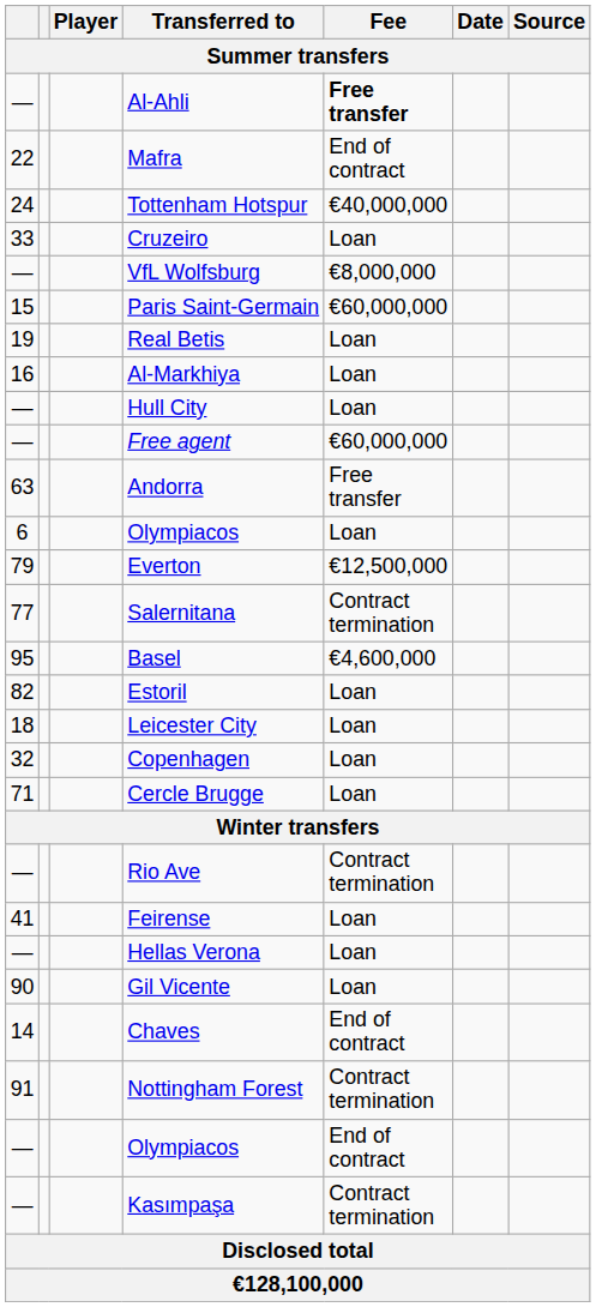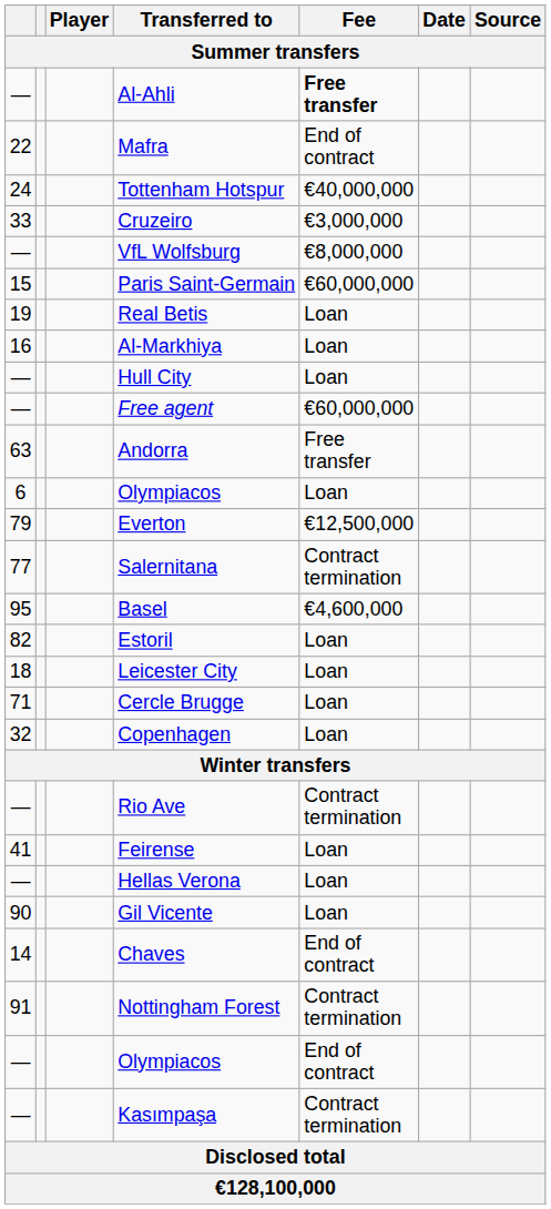Cruzeiro | Fee: Loan -> €3,000,000
rows swapped: Copenhagen <-> Cercle Brugge
